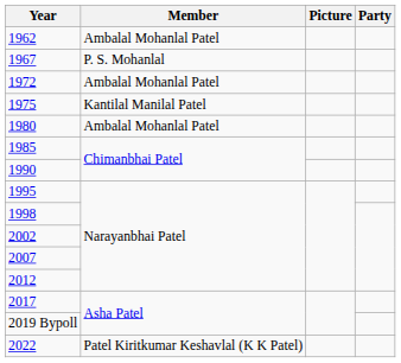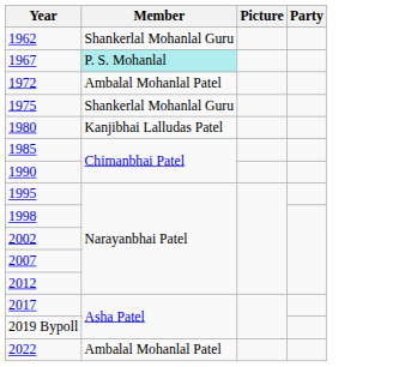1962 | Member: Ambalal Mohanlal Patel -> Shankerlal Mohanlal Guru
1967 | Member: no background -> paleturquoise background
1975 | Member: Kantilal Manilal Patel -> Shankerlal Mohanlal Guru
1980 | Member: Ambalal Mohanlal Patel -> Kanjibhai Lalludas Patel
2022 | Member: Patel Kiritkumar Keshavlal (K K Patel) -> Ambalal Mohanlal Patel
